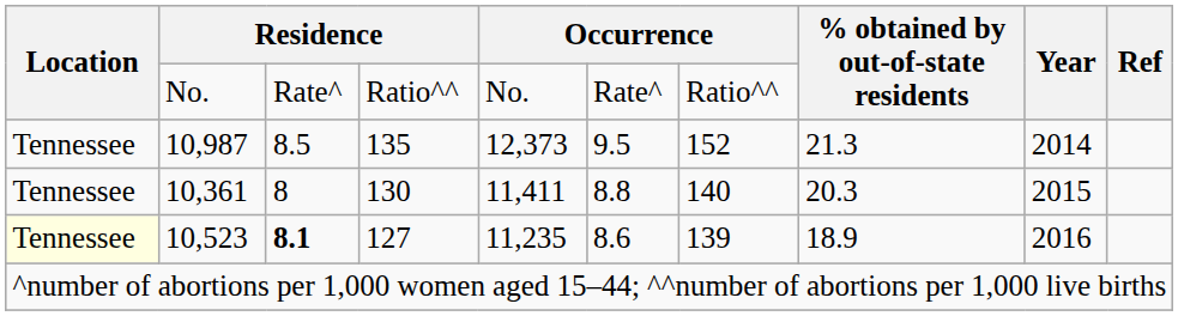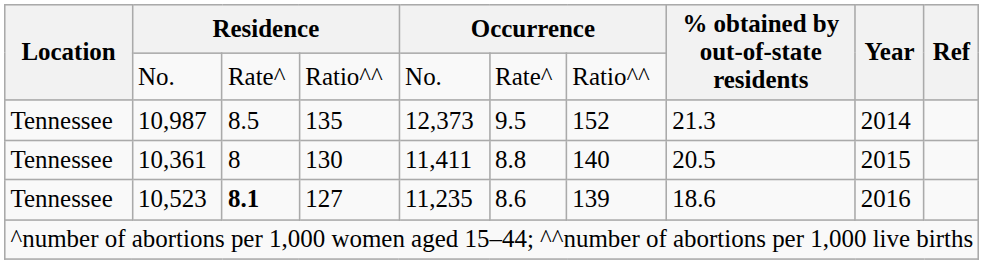10,361 | % obtained by out-of-state residents: 20.3 -> 20.5
10,523 | Location: lightyellow background -> no background
10,523 | % obtained by out-of-state residents: 18.9 -> 18.6
